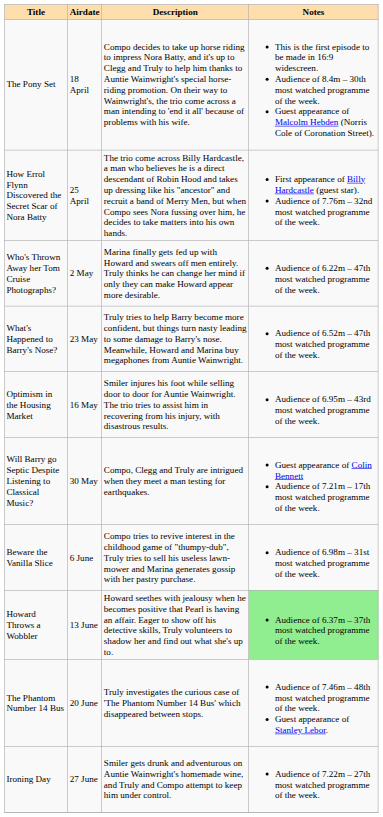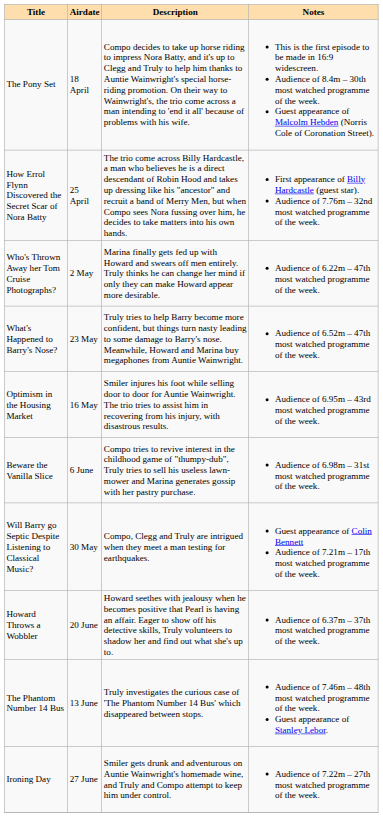rows swapped: Will Barry go Septic Despite Listening to Classical Music? <-> Beware the Vanilla Slice
Howard Throws a Wobbler | Airdate: 13 June -> 20 June
Howard Throws a Wobbler | Notes: lightgreen background -> no background
The Phantom Number 14 Bus | Airdate: 20 June -> 13 June
